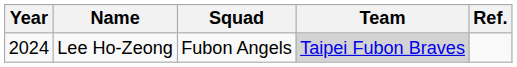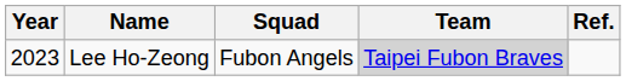Lee Ho-Zeong | Year: 2024 -> 2023
